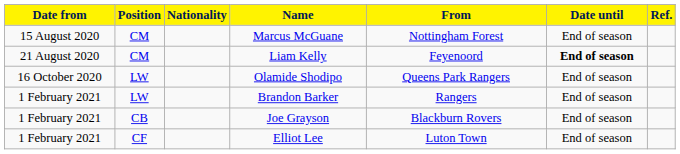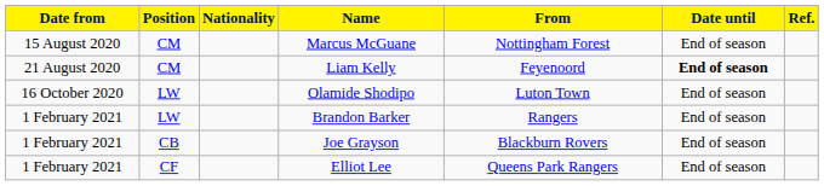Olamide Shodipo | From: Queens Park Rangers -> Luton Town
Elliot Lee | From: Luton Town -> Queens Park Rangers
